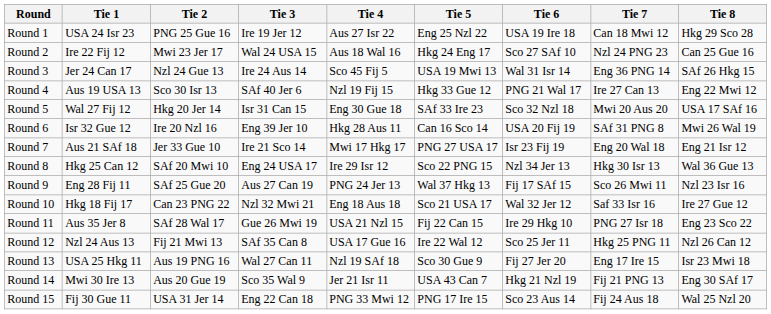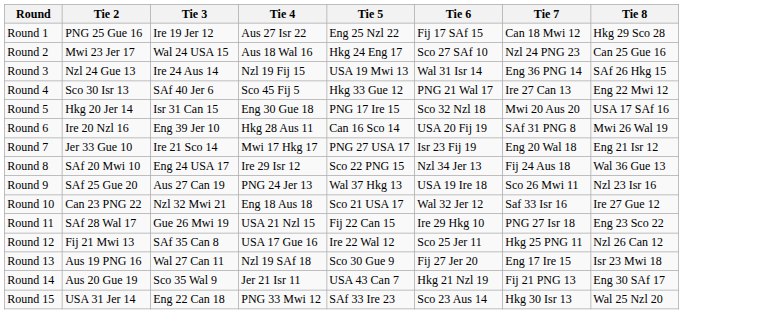- column: Tie 1 | USA 24 Isr 23 | Ire 22 Fij 12 | Jer 24 Can 17 | Aus 19 USA 13 | Wal 27 Fij 12 | Isr 32 Gue 12 | Aus 21 SAf 18 | Hkg 25 Can 12 | Eng 28 Fij 11 | Hkg 18 Fij 17 | Aus 35 Jer 8 | Nzl 24 Aus 13 | USA 25 Hkg 11 | Mwi 30 Ire 13 | Fij 30 Gue 11
Round 1 | Tie 6: USA 19 Ire 18 -> Fij 17 SAf 15
Round 3 | Tie 4: Sco 45 Fij 5 -> Nzl 19 Fij 15
Round 4 | Tie 4: Nzl 19 Fij 15 -> Sco 45 Fij 5
Round 5 | Tie 5: SAf 33 Ire 23 -> PNG 17 Ire 15
Round 8 | Tie 7: Hkg 30 Isr 13 -> Fij 24 Aus 18
Round 9 | Tie 6: Fij 17 SAf 15 -> USA 19 Ire 18
Round 15 | Tie 5: PNG 17 Ire 15 -> SAf 33 Ire 23
Round 15 | Tie 7: Fij 24 Aus 18 -> Hkg 30 Isr 13
